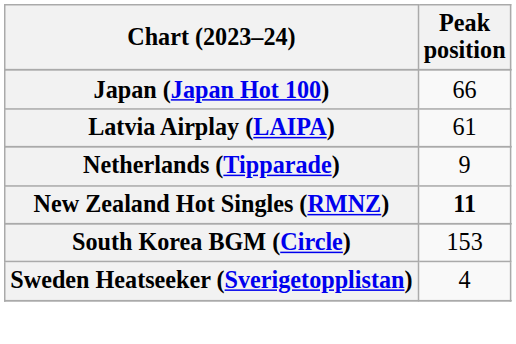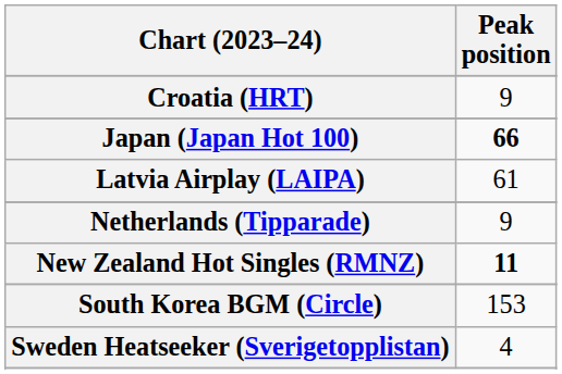+ row: Croatia (HRT) | 9
Japan (Japan Hot 100) | Peak position: normal -> bold
